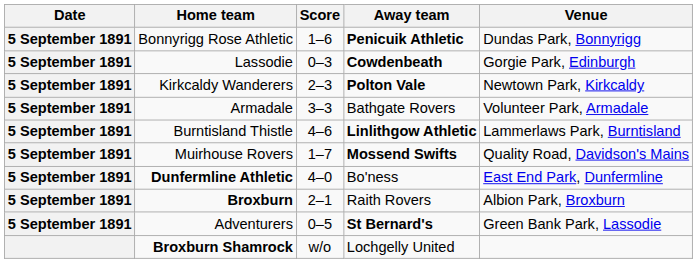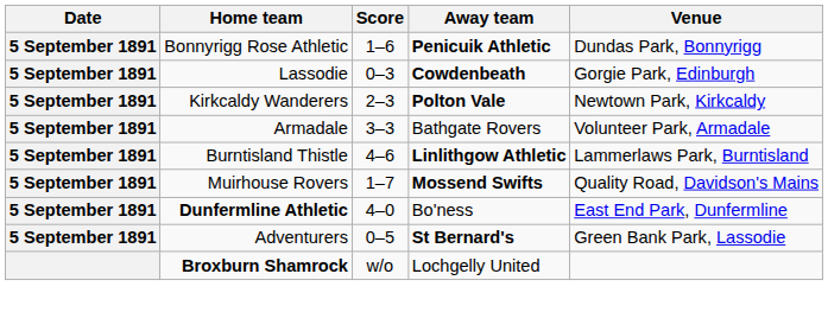- row: 5 September 1891 | Broxburn | 2–1 | Raith Rovers | Albion Park, Broxburn
